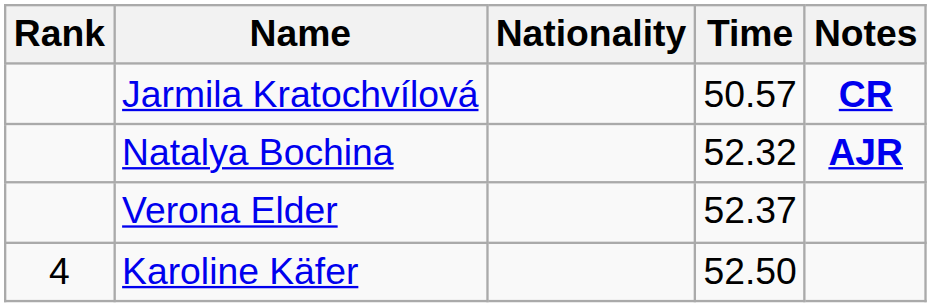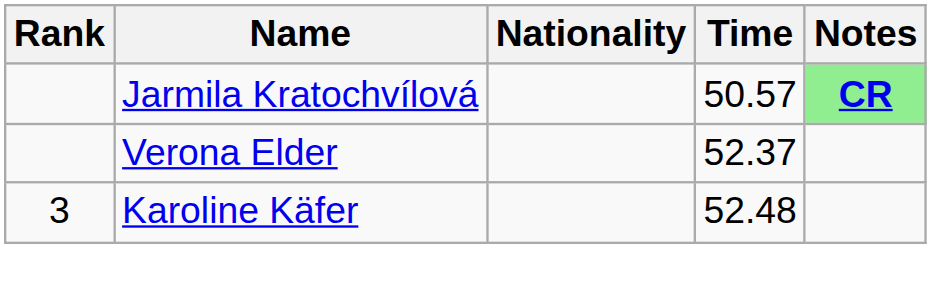Jarmila Kratochvílová | Notes: no background -> lightgreen background
- row: Natalya Bochina | 52.32 | AJR
Karoline Käfer | Rank: 4 -> 3
Karoline Käfer | Time: 52.50 -> 52.48
